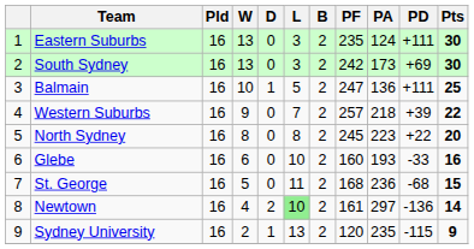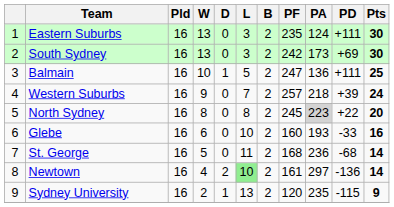Western Suburbs | Pts: 22 -> 24
North Sydney | PA: no background -> lightgrey background
St. George | Pts: 15 -> 14
